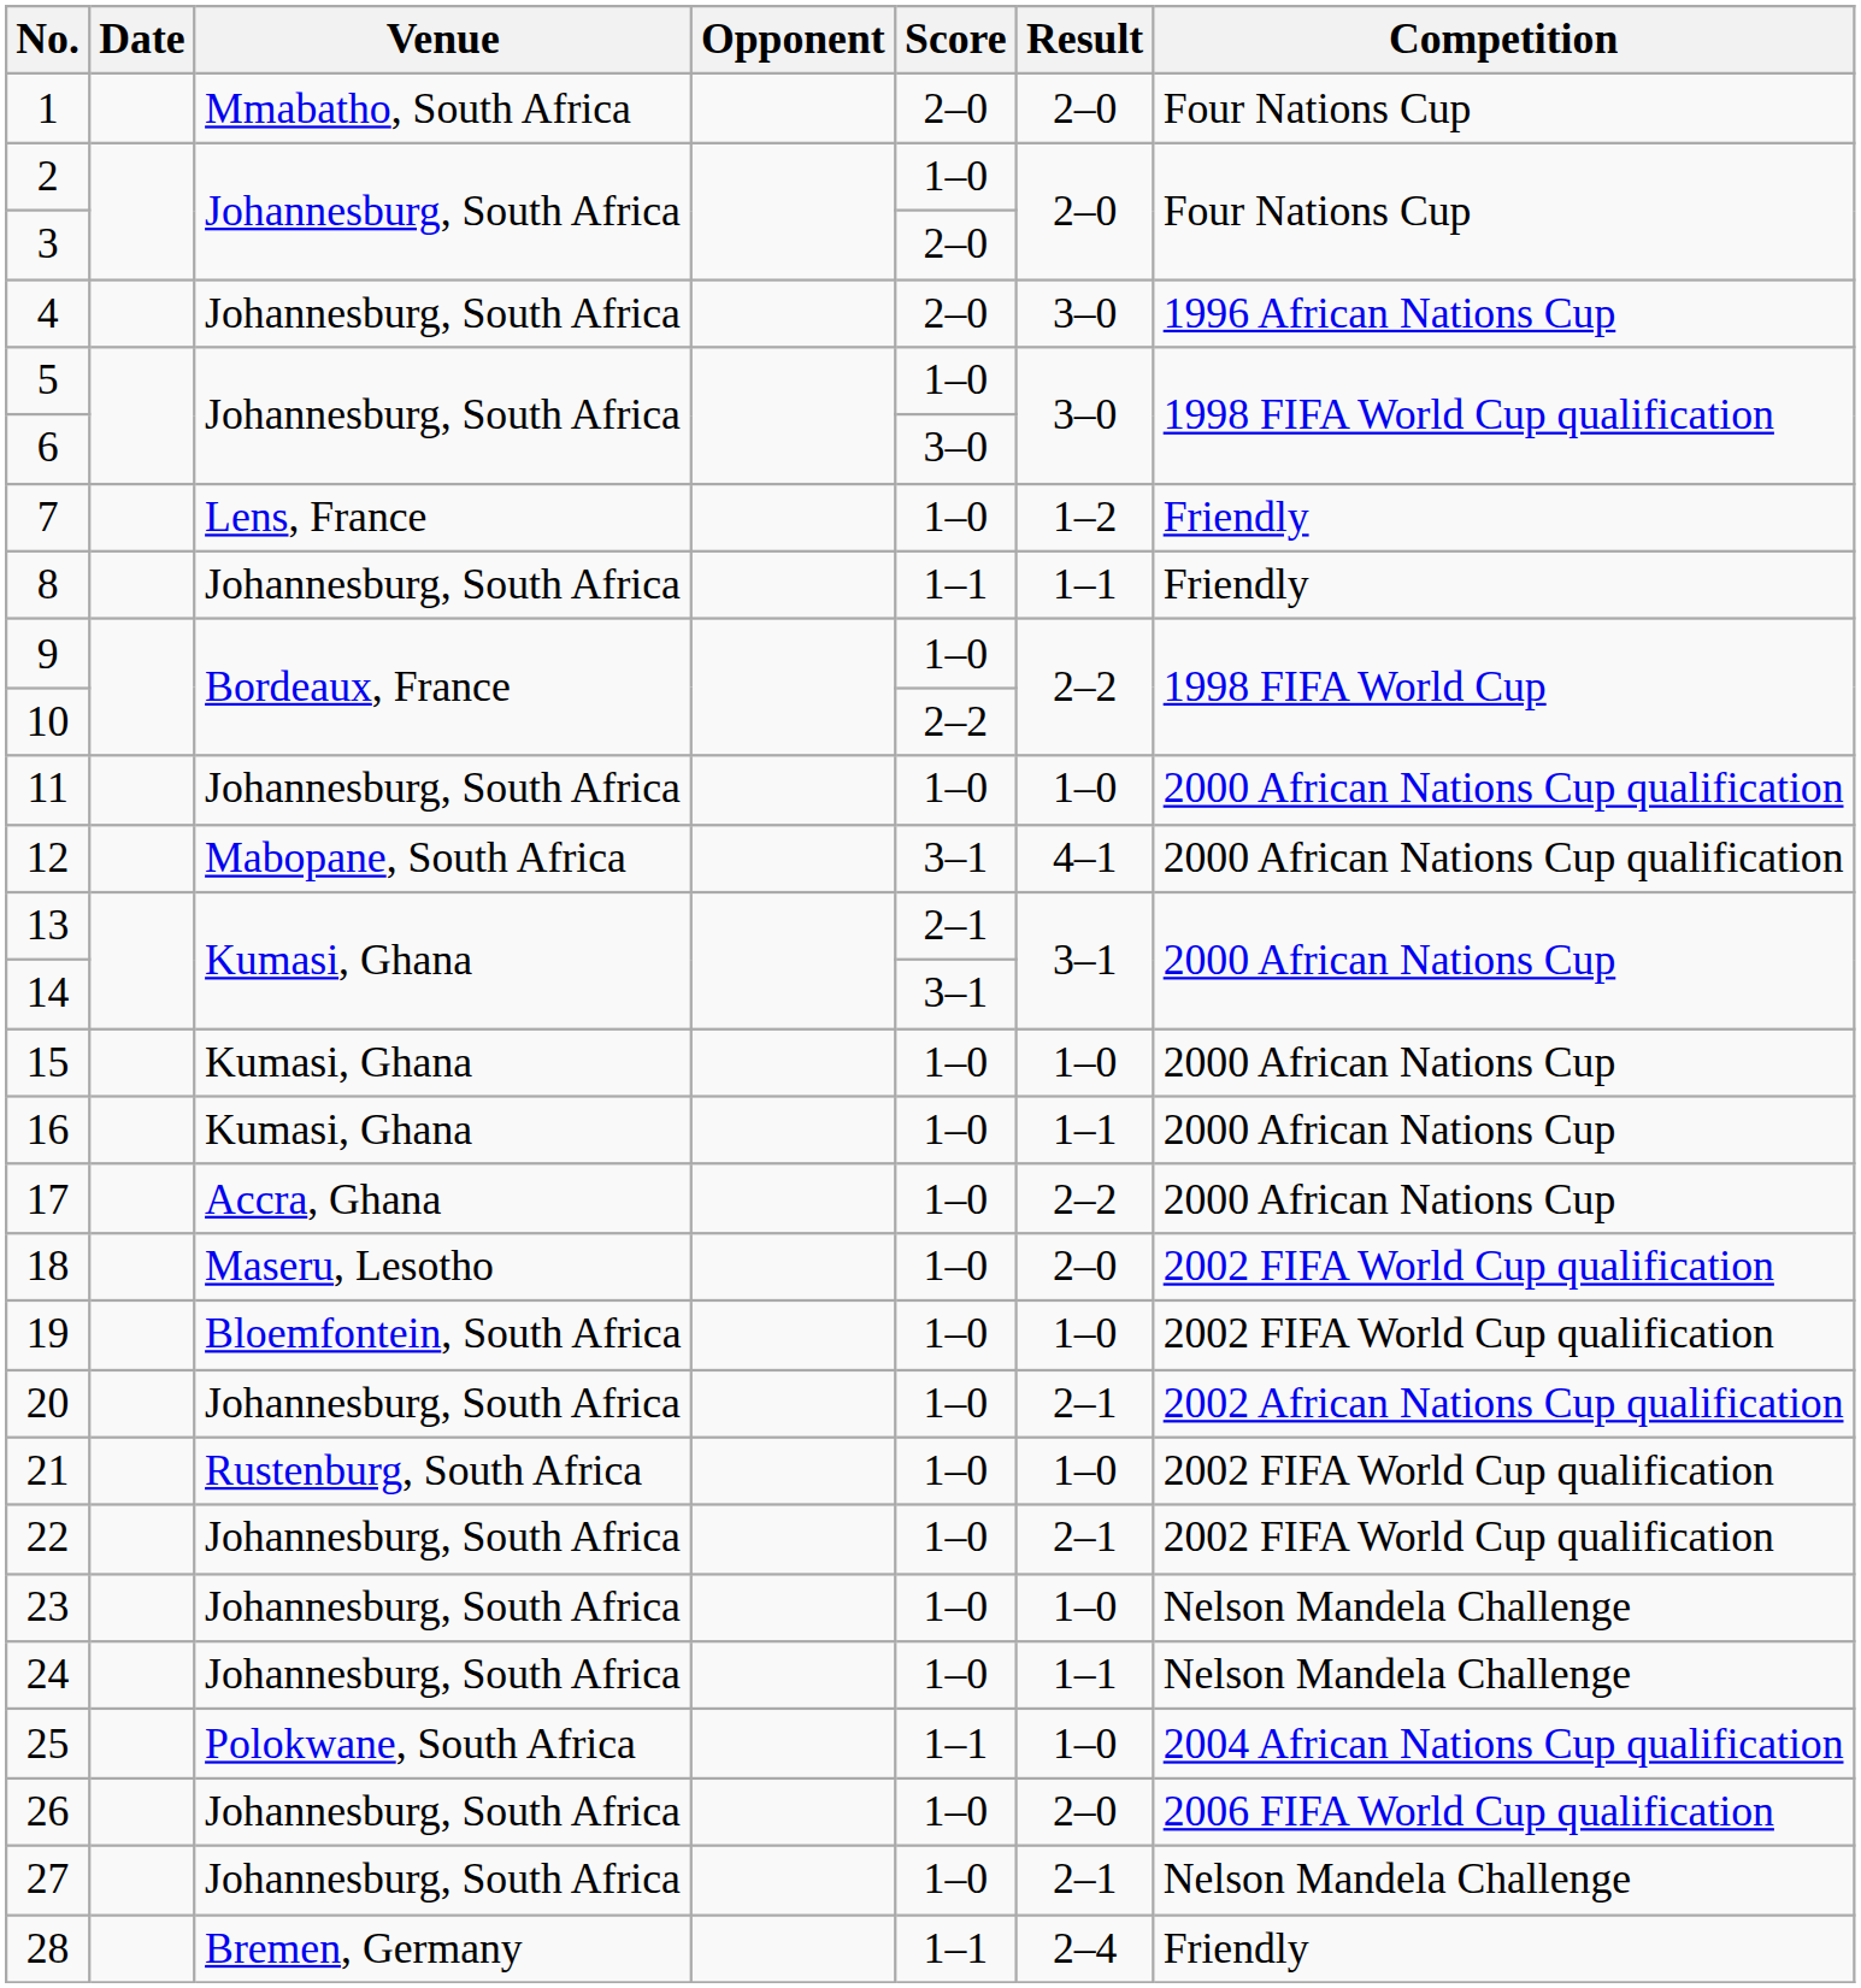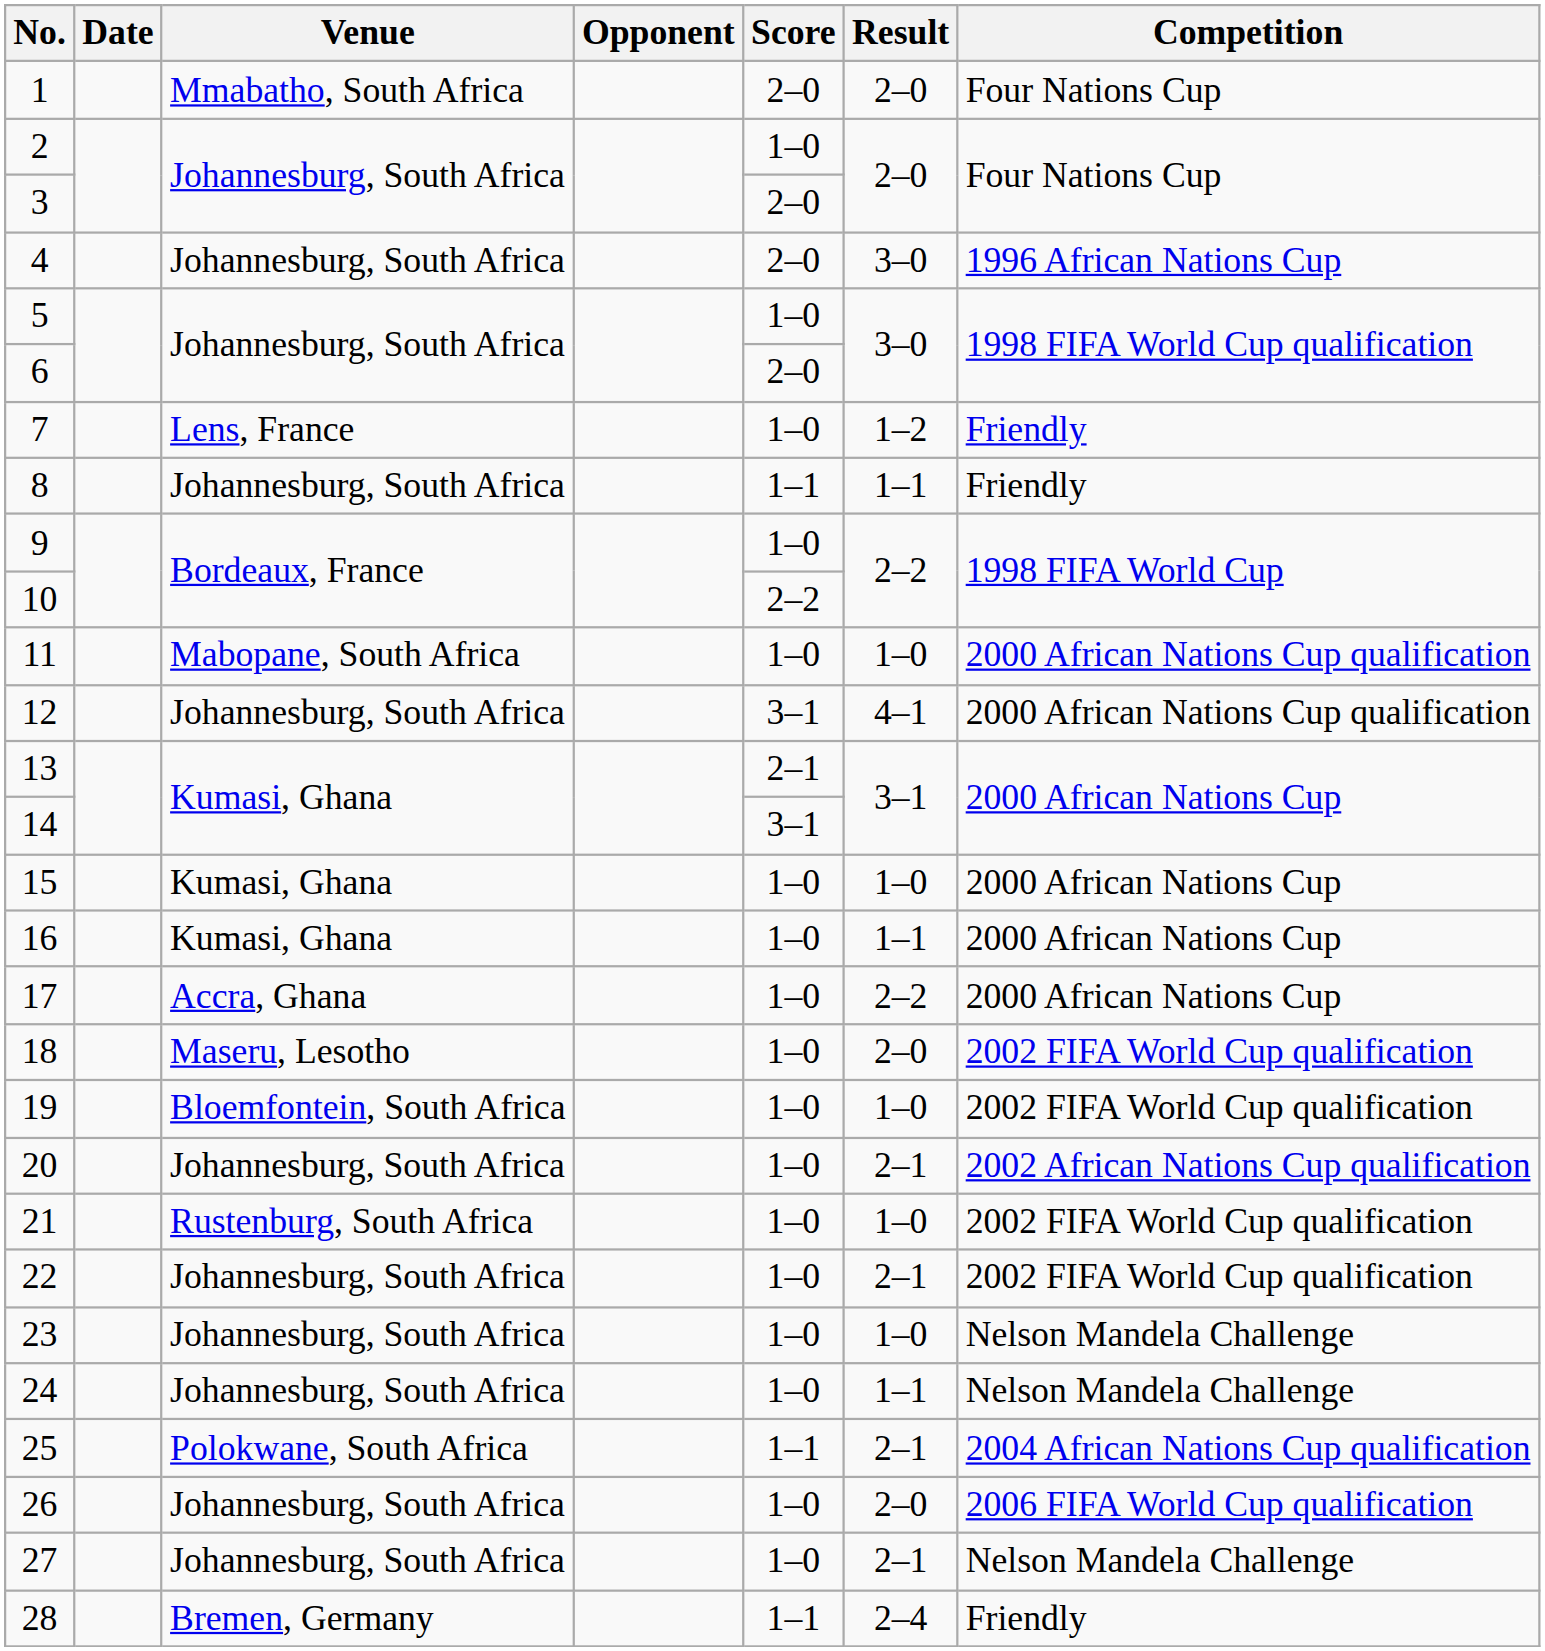6 | Score: 3–0 -> 2–0
11 | Venue: Johannesburg, South Africa -> Mabopane, South Africa
12 | Venue: Mabopane, South Africa -> Johannesburg, South Africa
25 | Result: 1–0 -> 2–1
